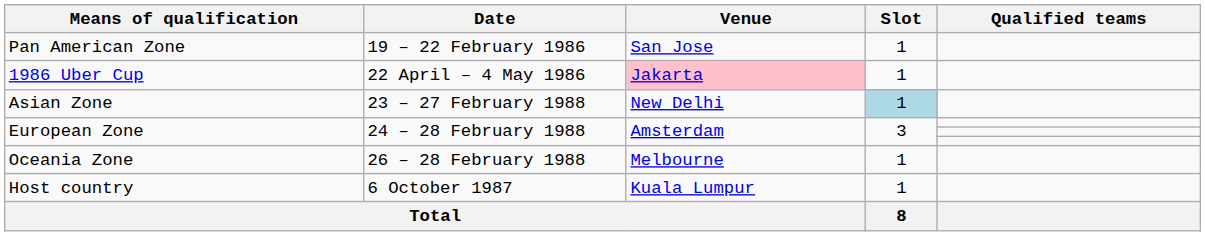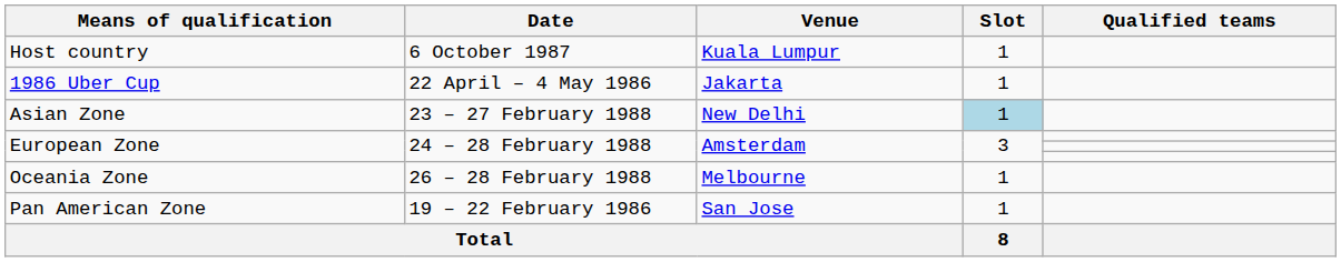rows swapped: Host country <-> Pan American Zone
1986 Uber Cup | Venue: pink background -> no background
